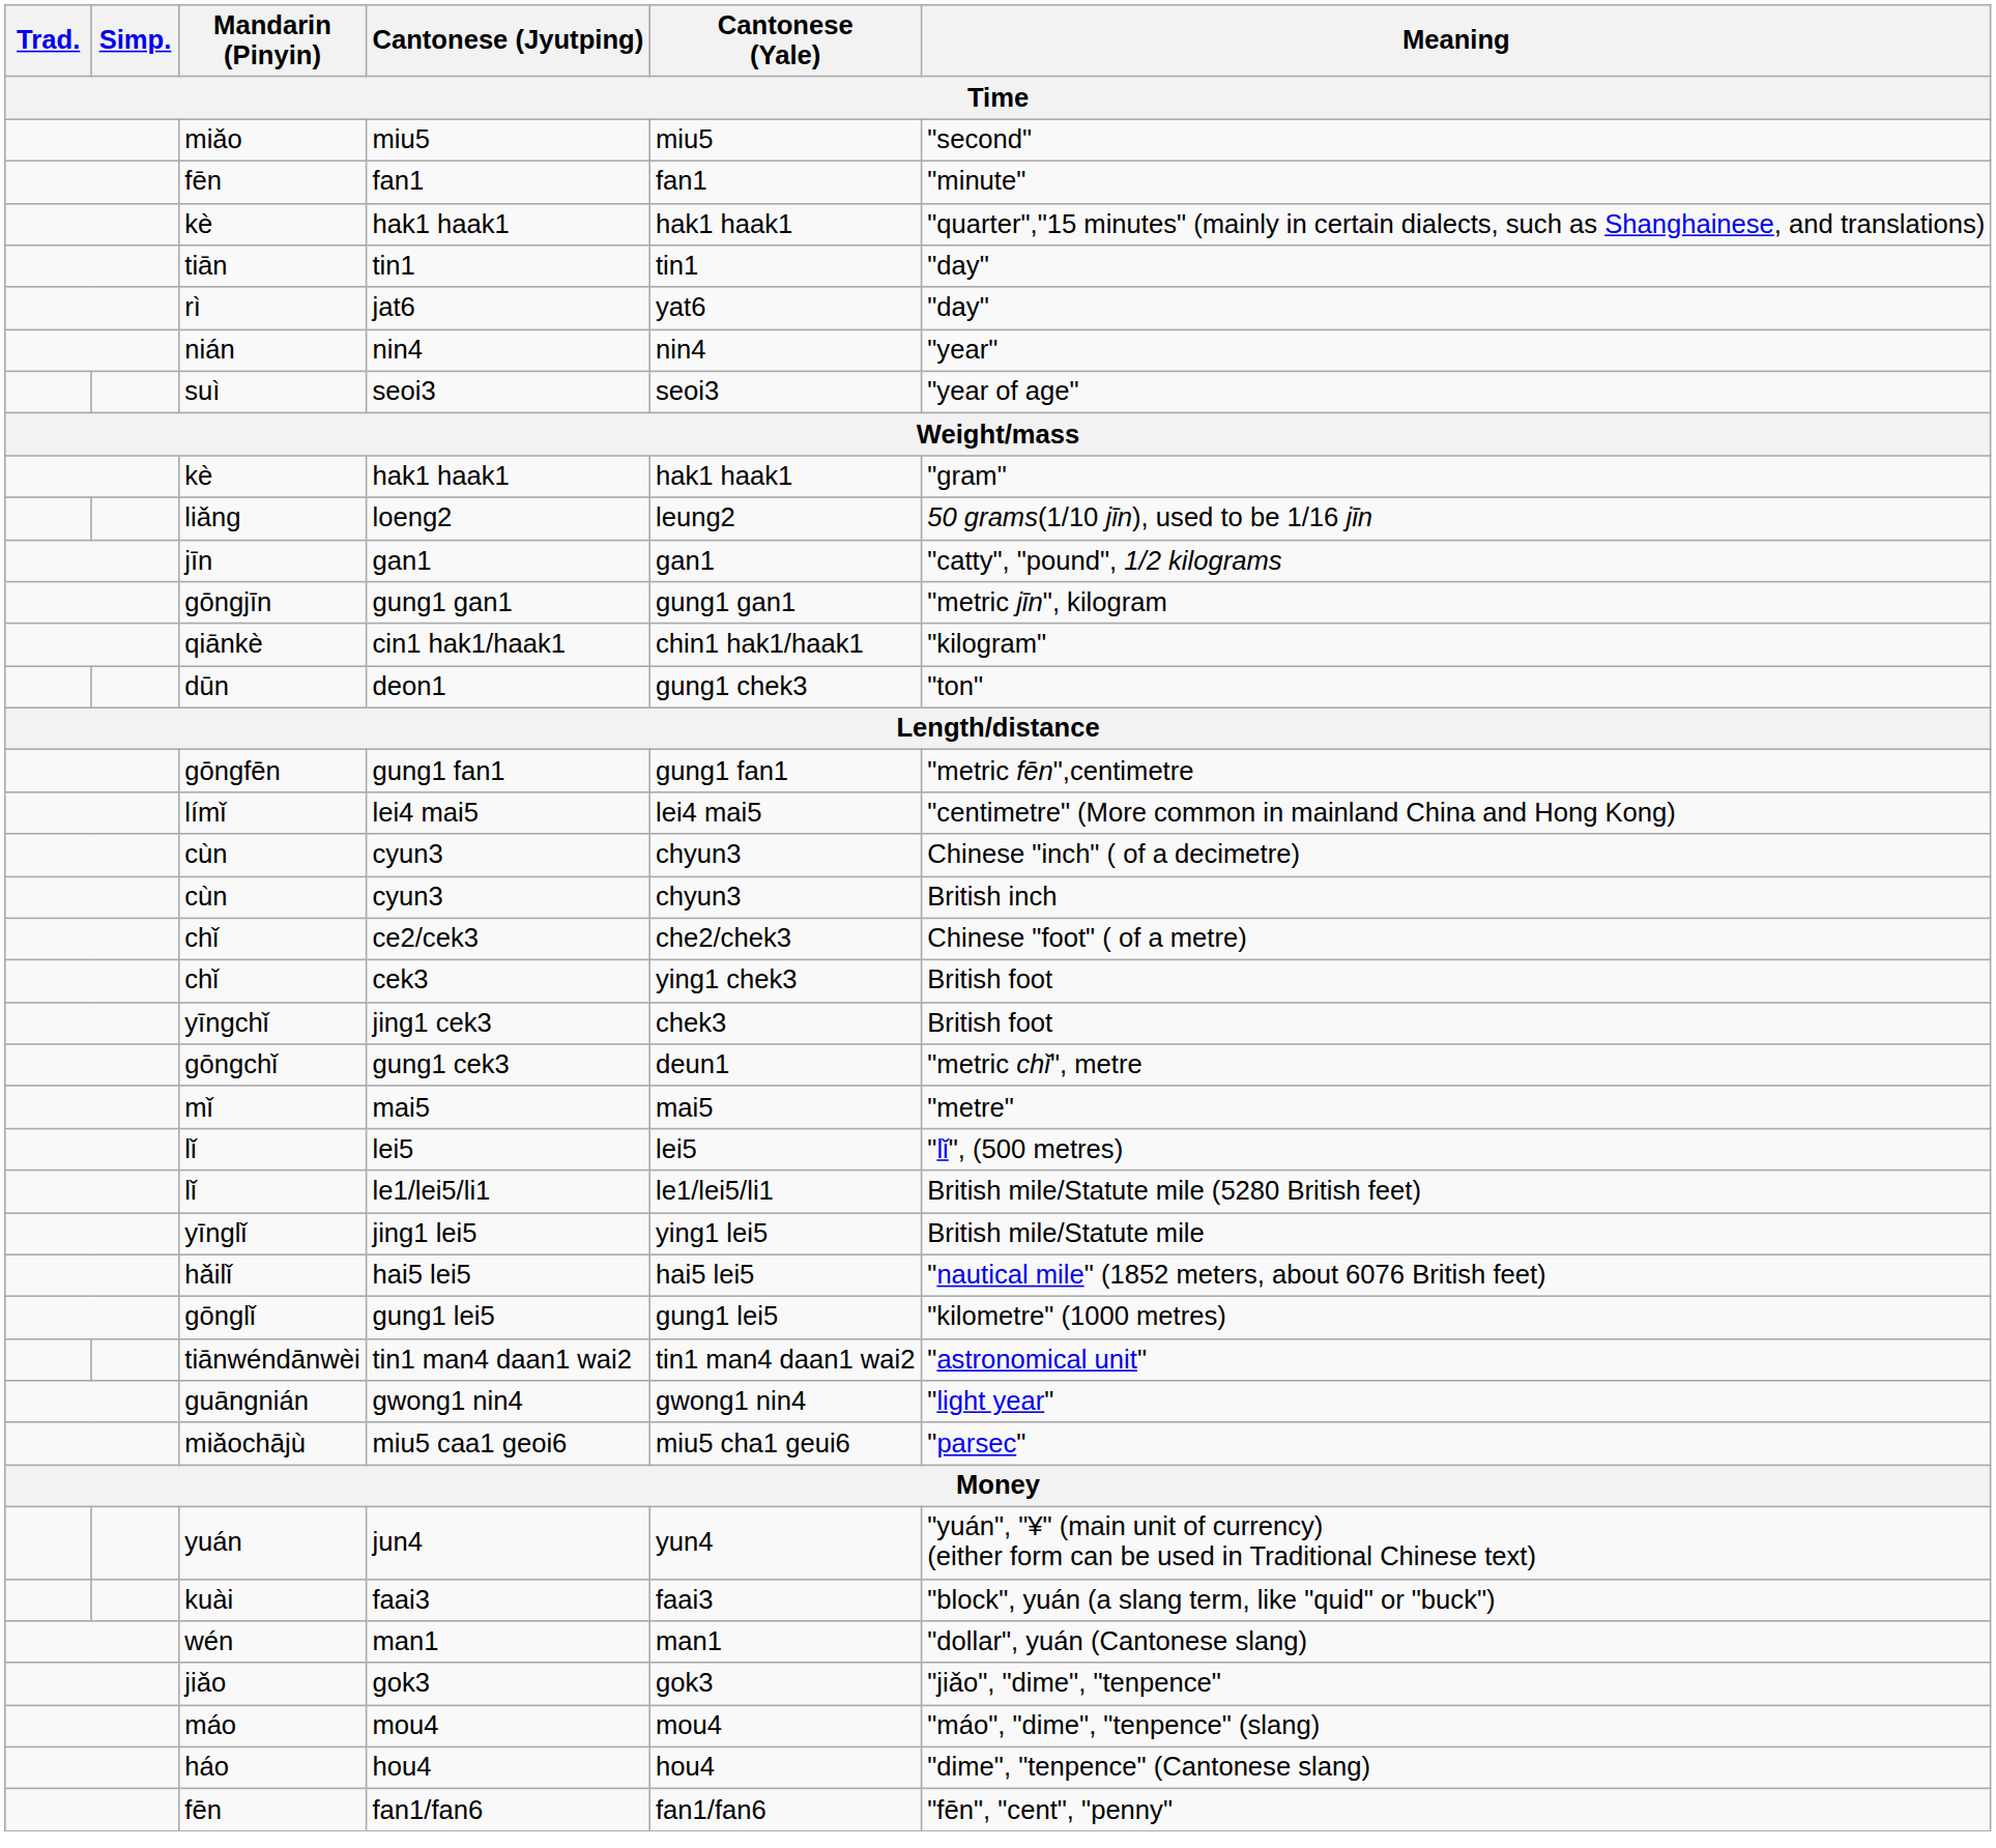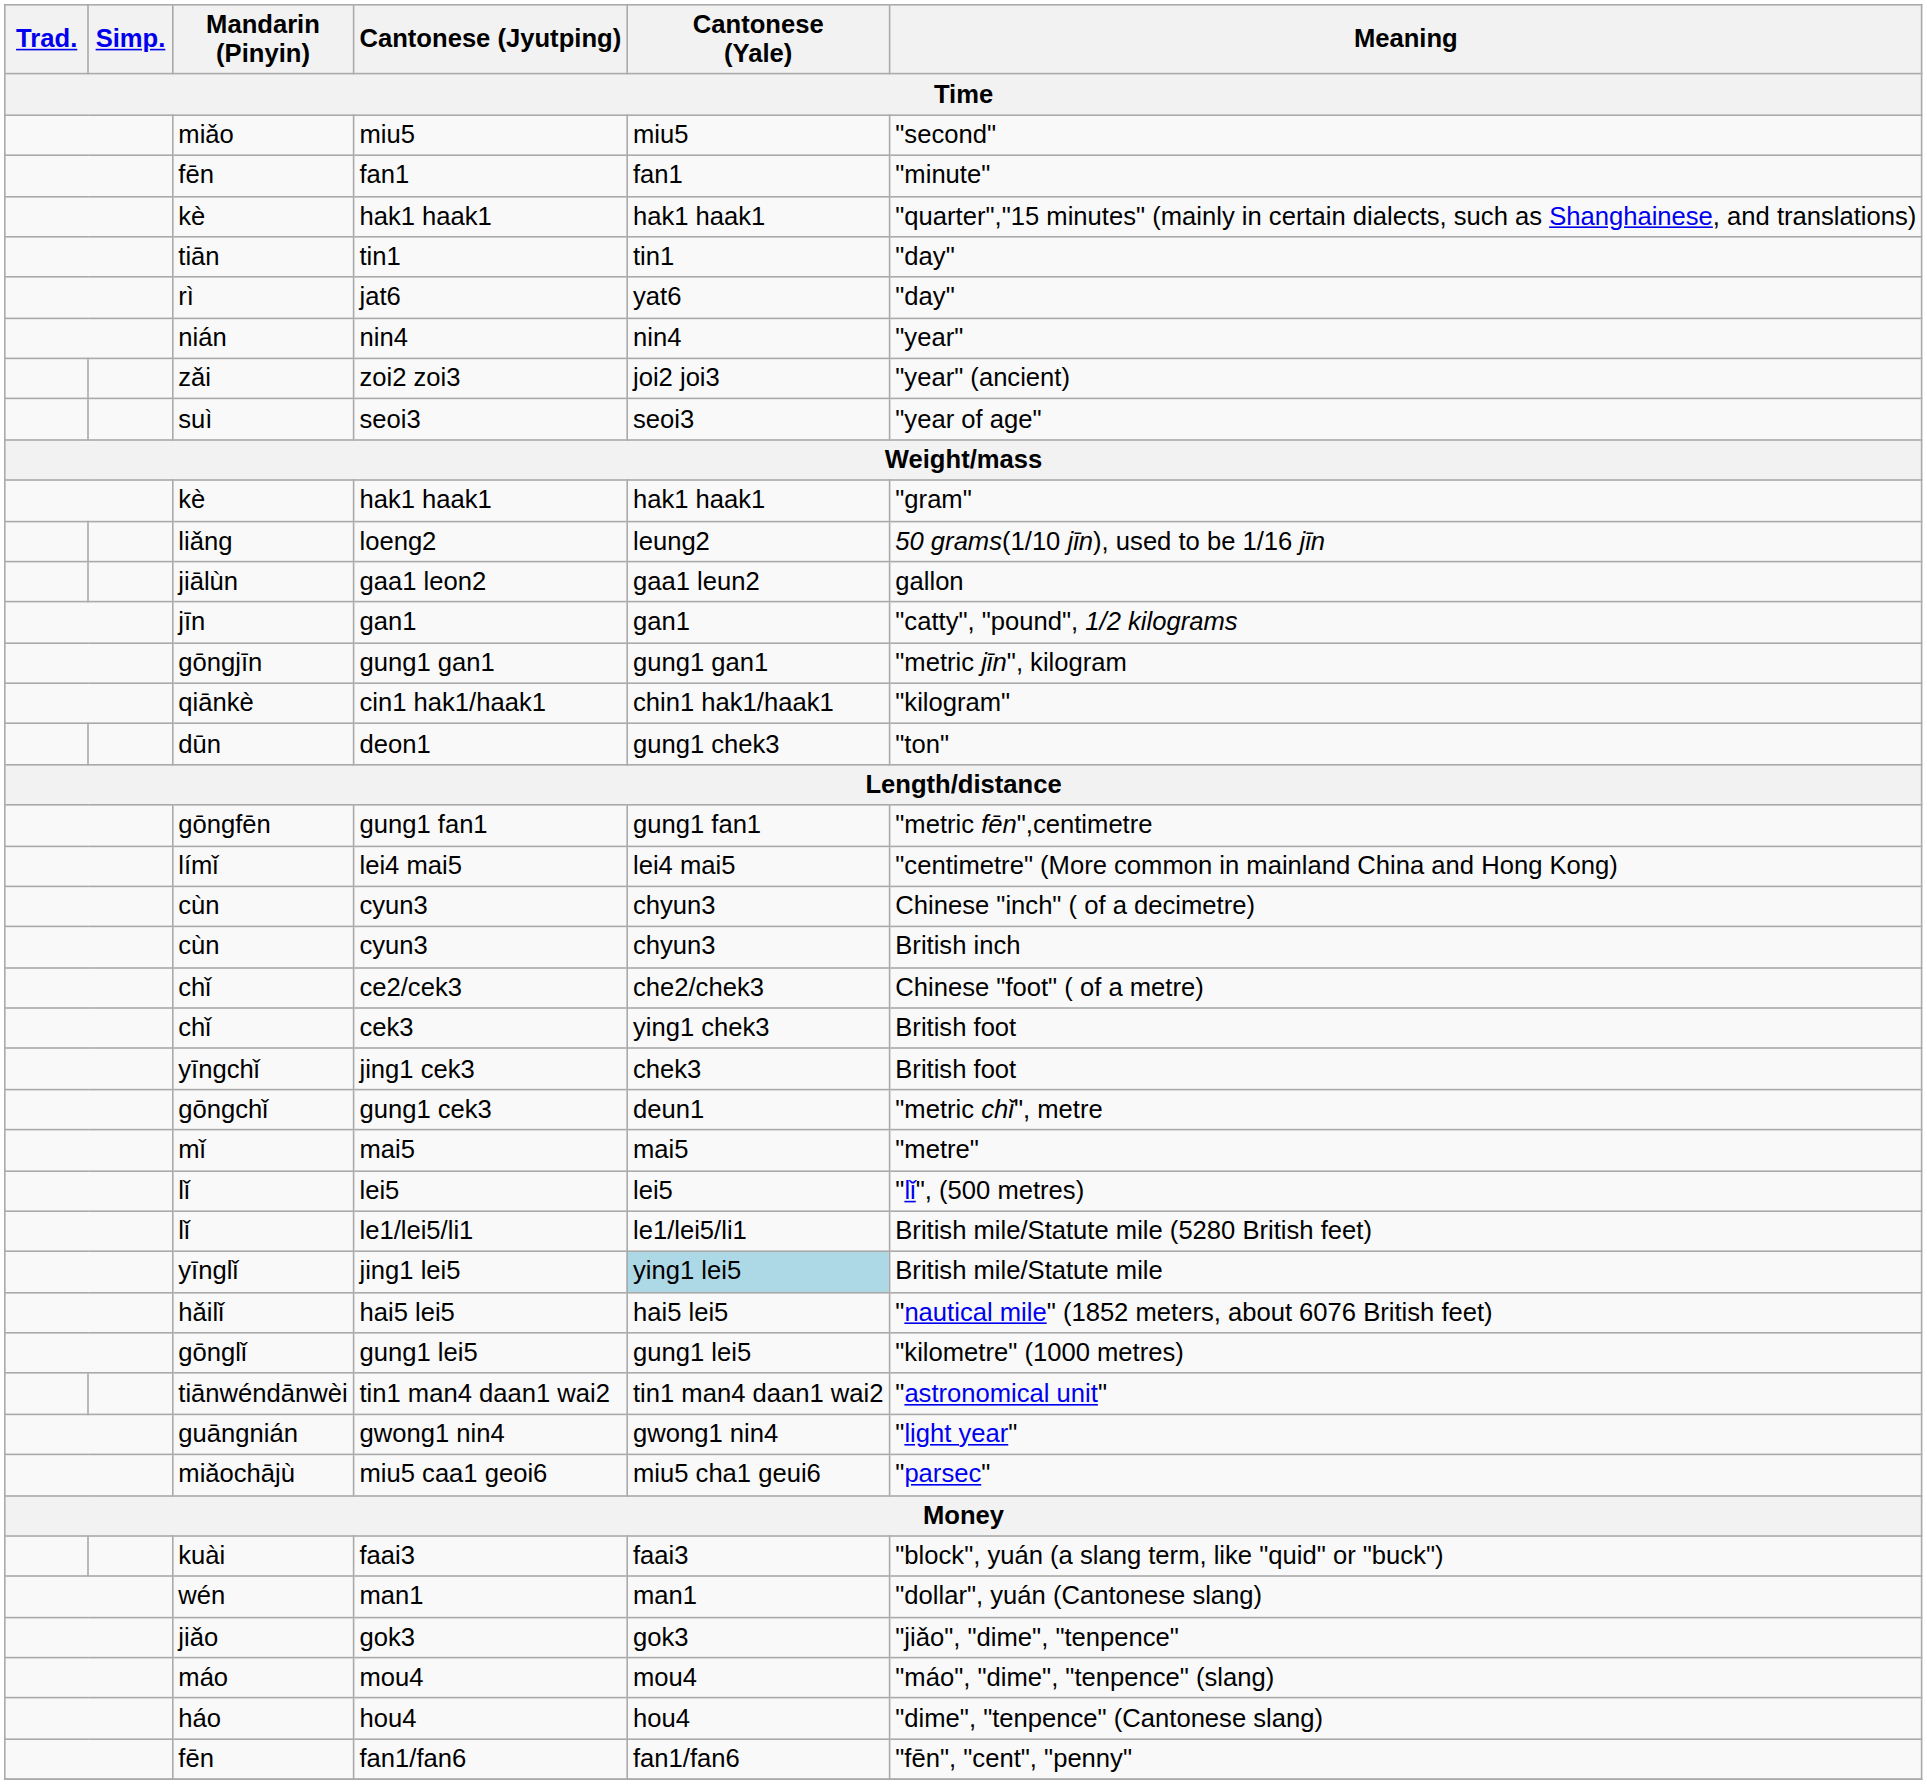+ row: zǎi | zoi2 zoi3 | joi2 joi3 | "year" (ancient)
+ row: jiālùn | gaa1 leon2 | gaa1 leun2 | gallon
jing1 lei5 | Cantonese (Yale): no background -> lightblue background
- row: yuán | jun4 | yun4 | "yuán", "¥" (main unit of currency) (either form can be used in Traditional Chinese text)
